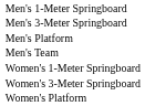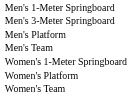- row: Women's 3-Meter Springboard
+ row: Women's Team
